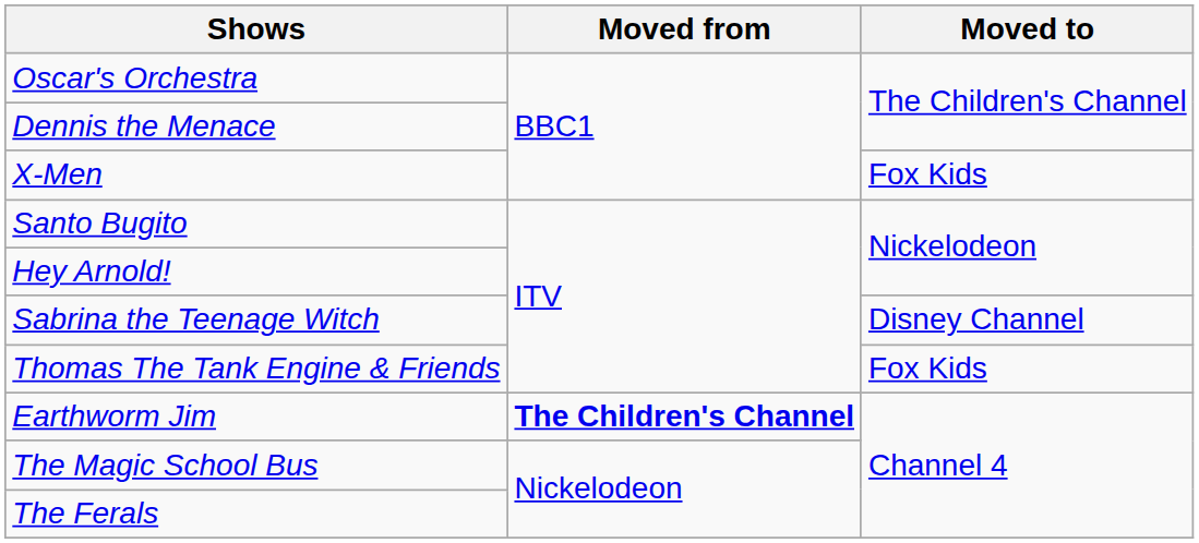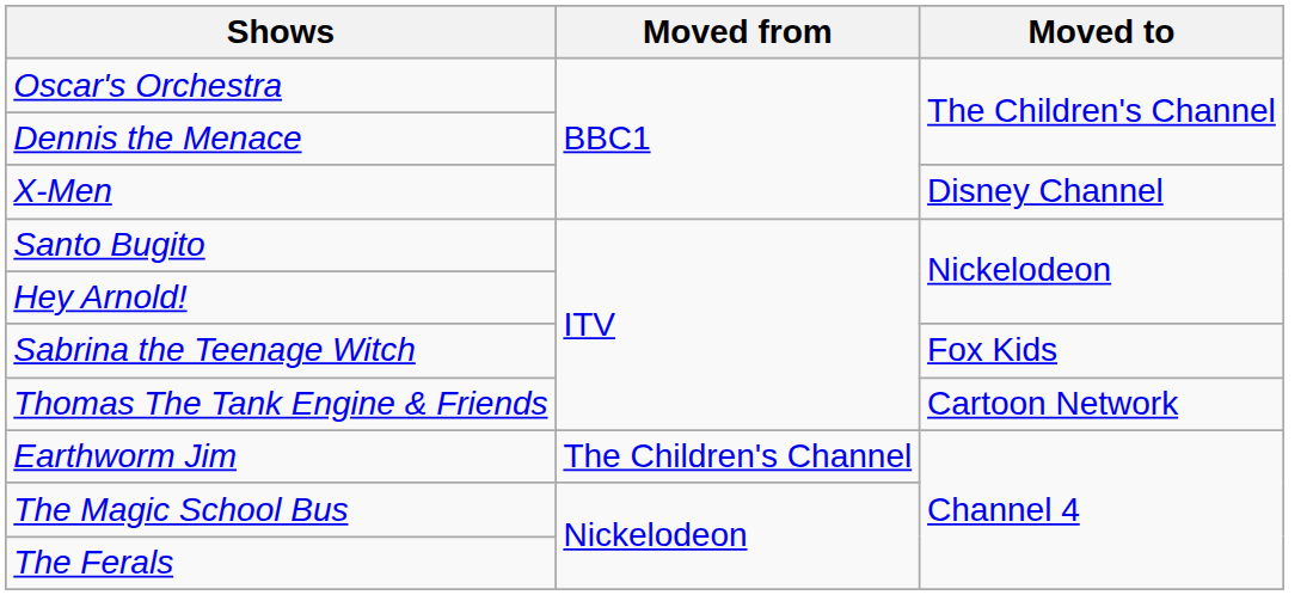X-Men | Moved to: Fox Kids -> Disney Channel
Sabrina the Teenage Witch | Moved to: Disney Channel -> Fox Kids
Thomas The Tank Engine & Friends | Moved to: Fox Kids -> Cartoon Network
Earthworm Jim | Moved from: bold -> normal
